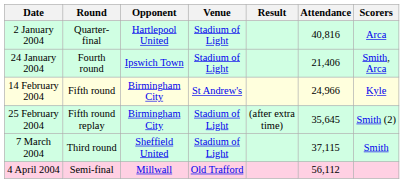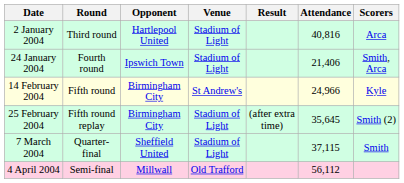2 January 2004 | Round: Quarter-final -> Third round
7 March 2004 | Round: Third round -> Quarter-final
